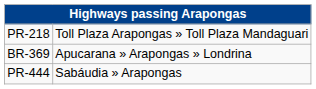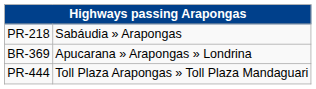PR-218 | column 2: Toll Plaza Arapongas » Toll Plaza Mandaguari -> Sabáudia » Arapongas
PR-444 | column 2: Sabáudia » Arapongas -> Toll Plaza Arapongas » Toll Plaza Mandaguari
